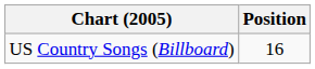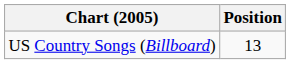US Country Songs (Billboard) | Position: 16 -> 13
